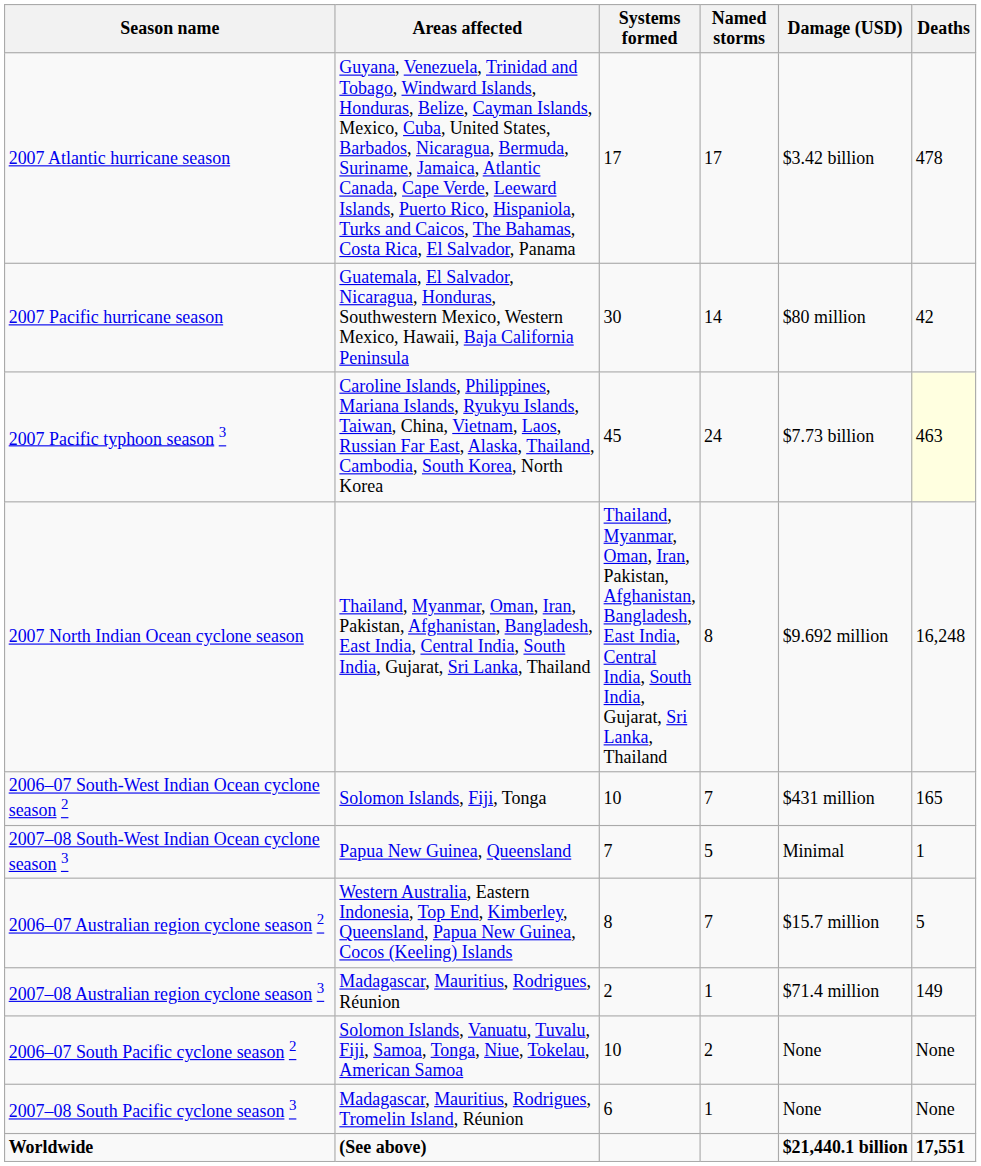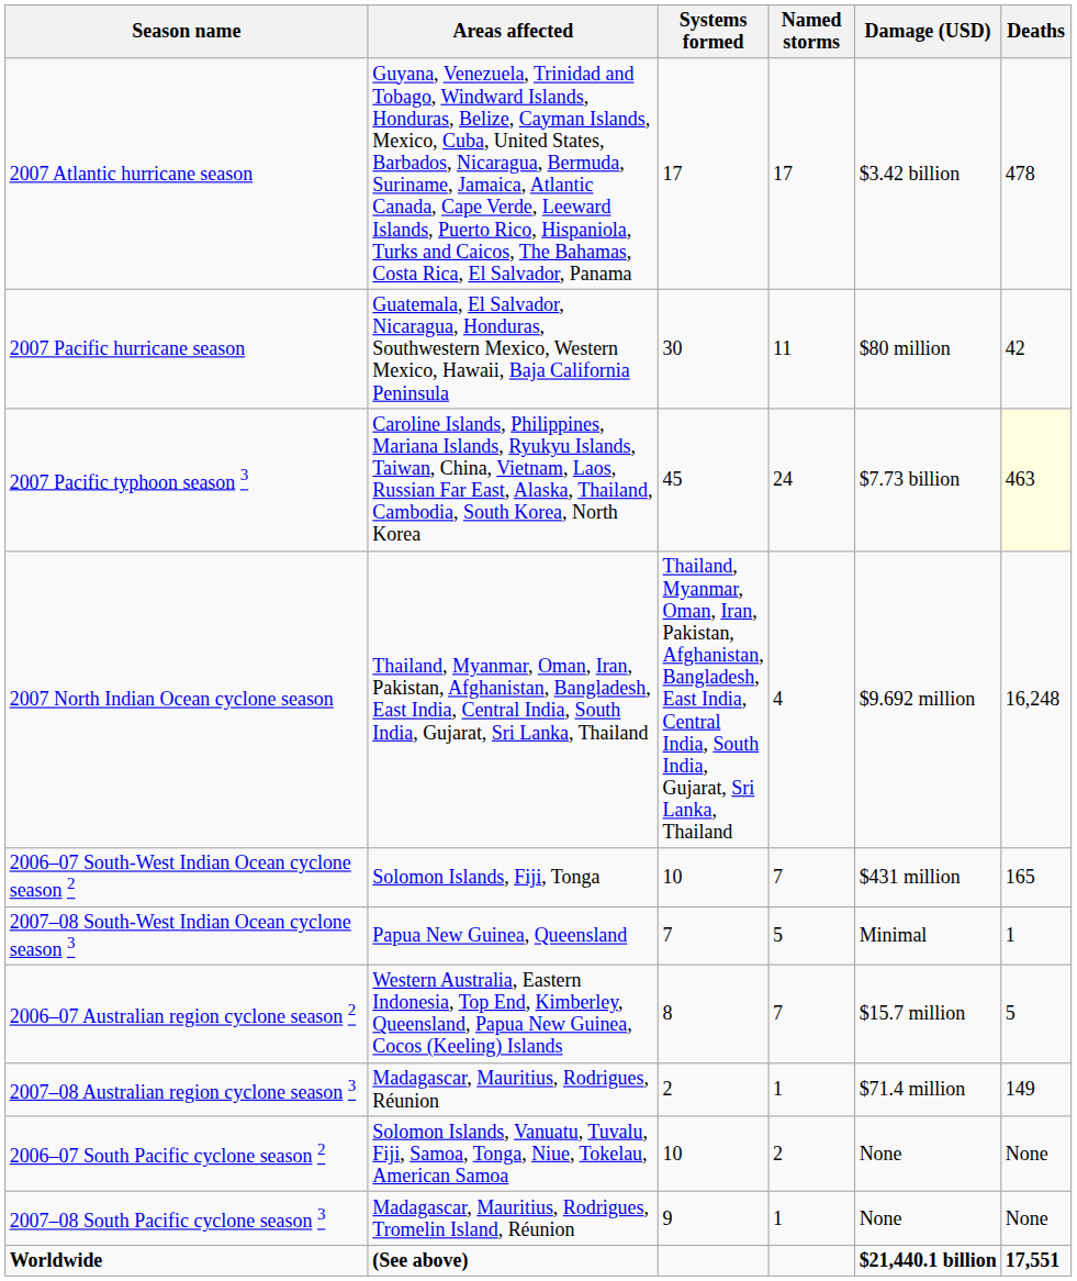2007 Pacific hurricane season | Named storms: 14 -> 11
2007 North Indian Ocean cyclone season | Named storms: 8 -> 4
2007–08 South Pacific cyclone season 3 | Systems formed: 6 -> 9
